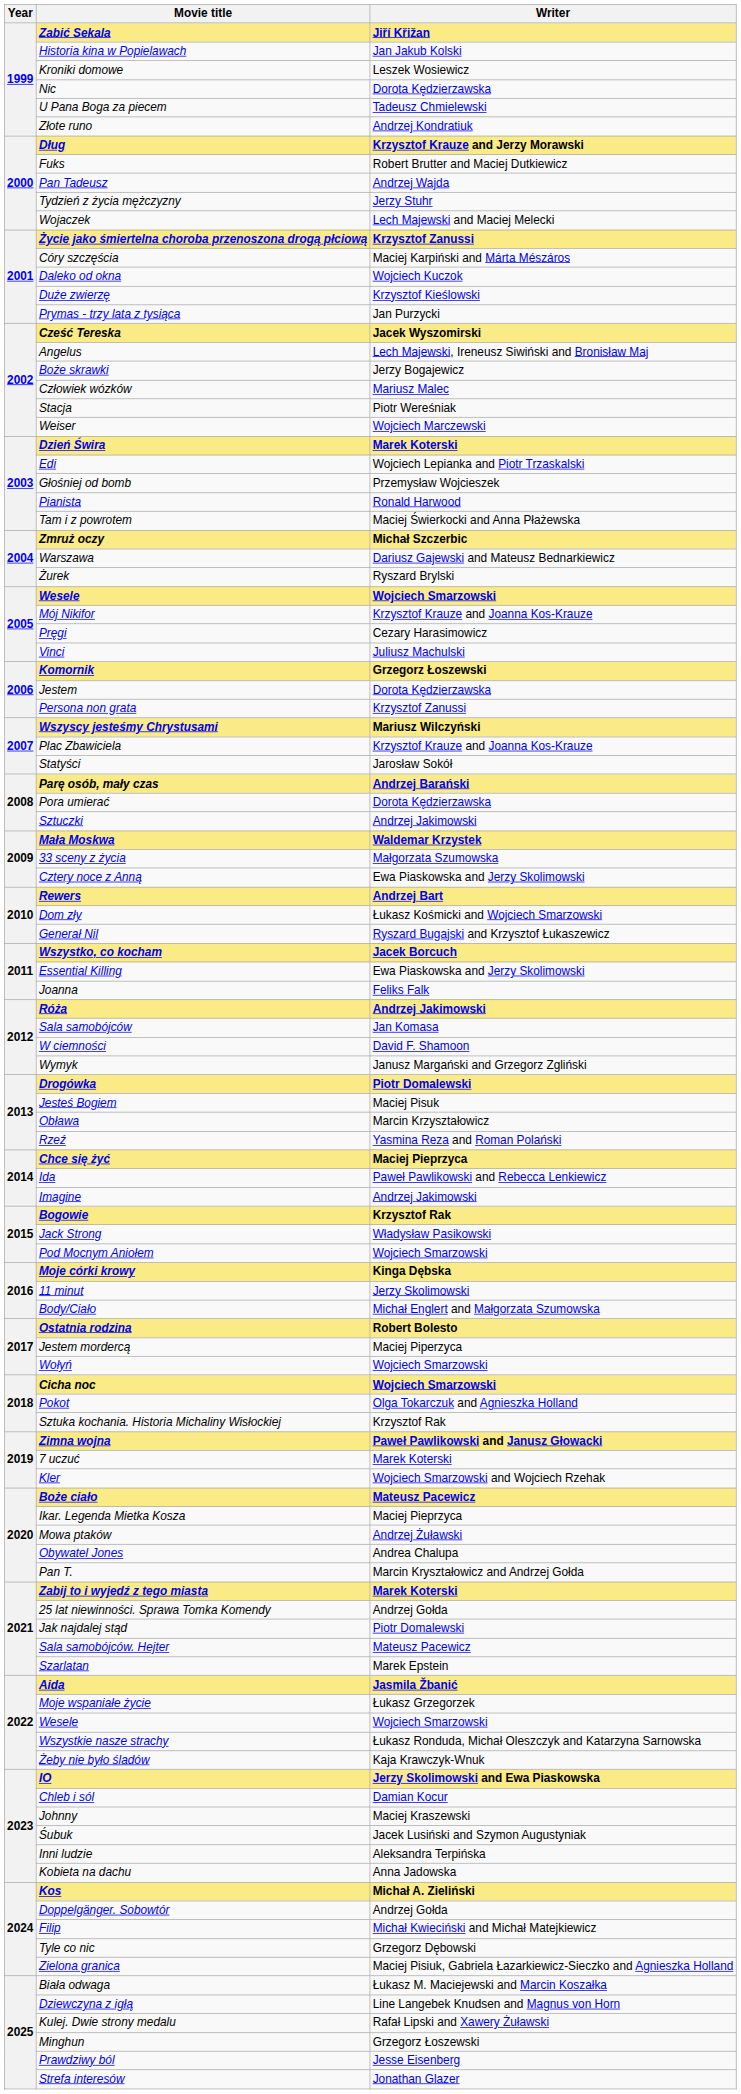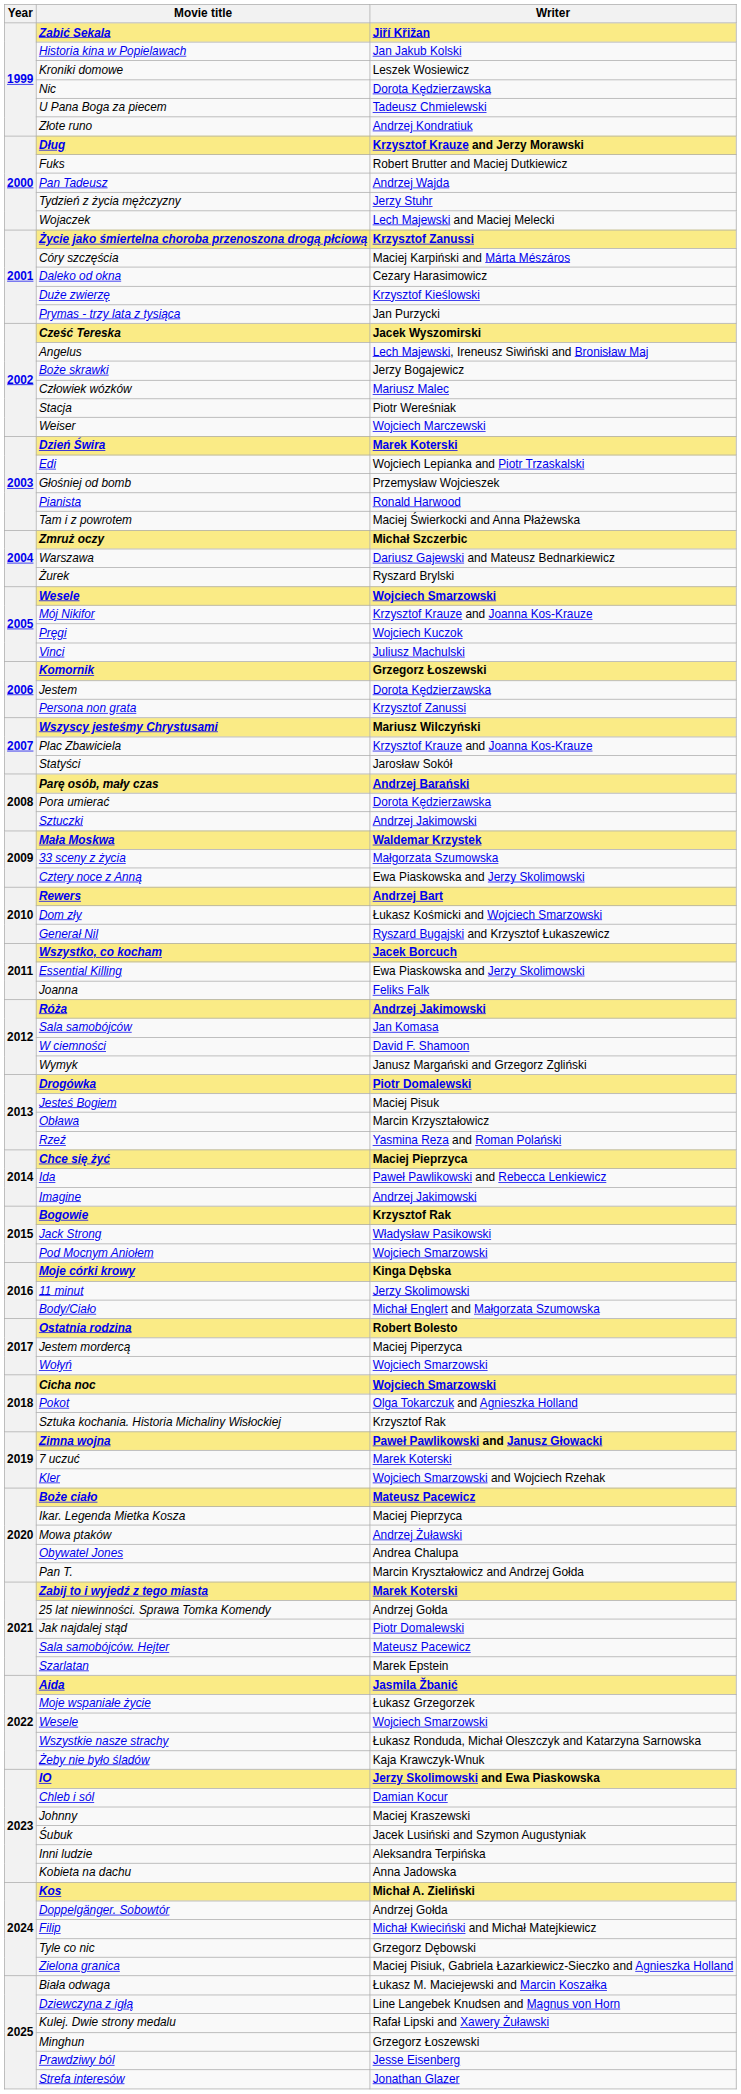Daleko od okna | Writer: Wojciech Kuczok -> Cezary Harasimowicz
Pręgi | Writer: Cezary Harasimowicz -> Wojciech Kuczok
